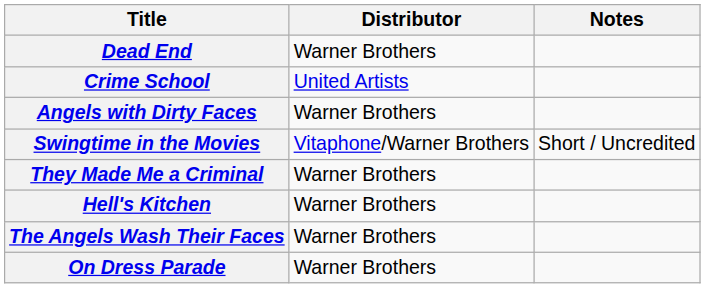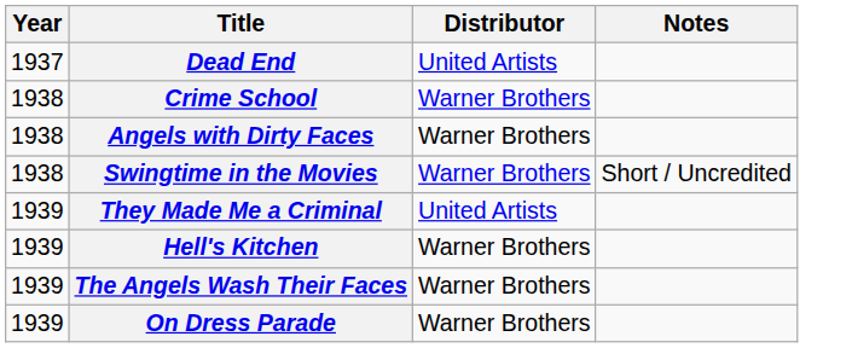+ column: Year | 1937 | 1938 | 1938 | 1938 | 1939 | 1939 | 1939 | 1939
Dead End | Distributor: Warner Brothers -> United Artists
Crime School | Distributor: United Artists -> Warner Brothers
Swingtime in the Movies | Distributor: Vitaphone/Warner Brothers -> Warner Brothers
They Made Me a Criminal | Distributor: Warner Brothers -> United Artists
